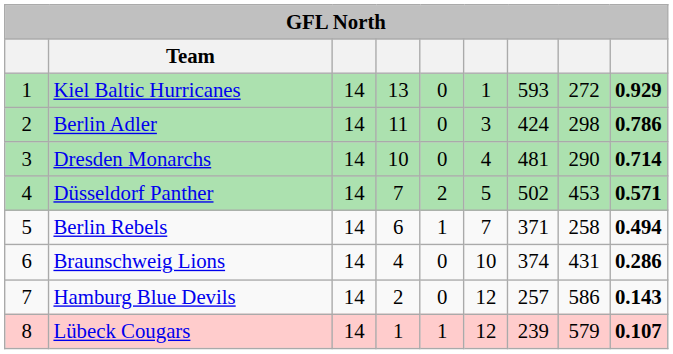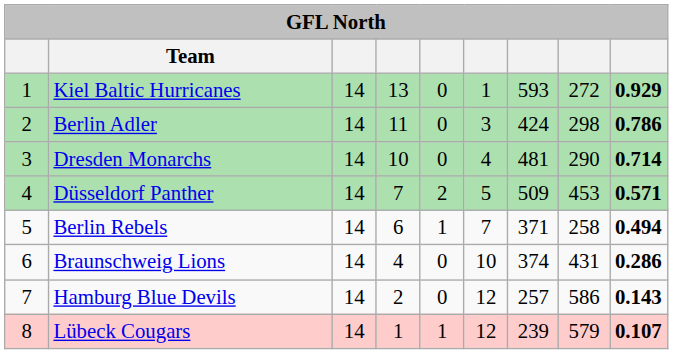Düsseldorf Panther | column 7: 502 -> 509
